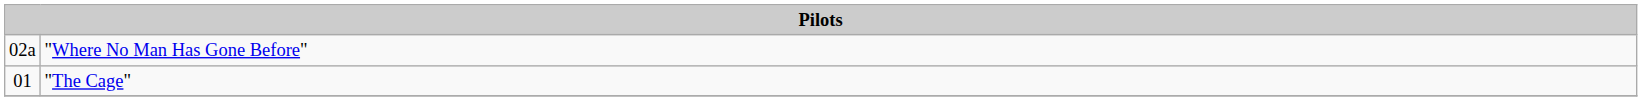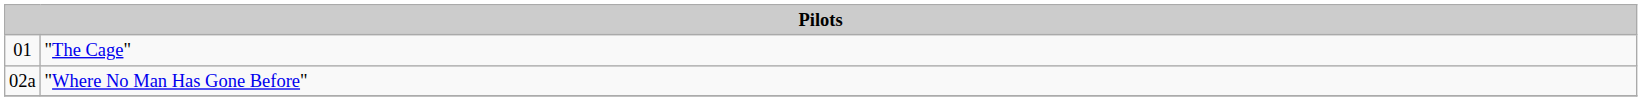rows swapped: "The Cage" <-> "Where No Man Has Gone Before"
